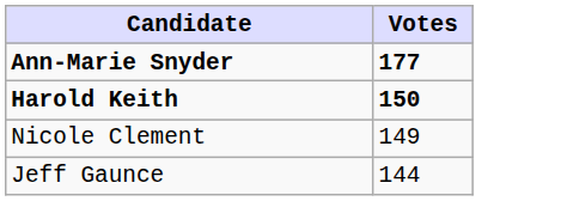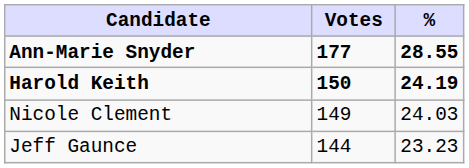+ column: % | 28.55 | 24.19 | 24.03 | 23.23
